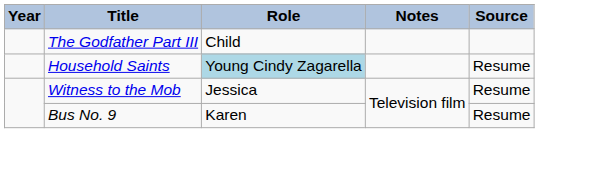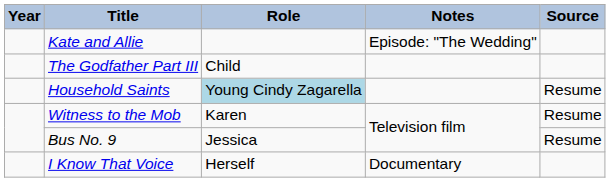+ row: Kate and Allie | Episode: "The Wedding"
Witness to the Mob | Role: Jessica -> Karen
Bus No. 9 | Role: Karen -> Jessica
+ row: I Know That Voice | Herself | Documentary
